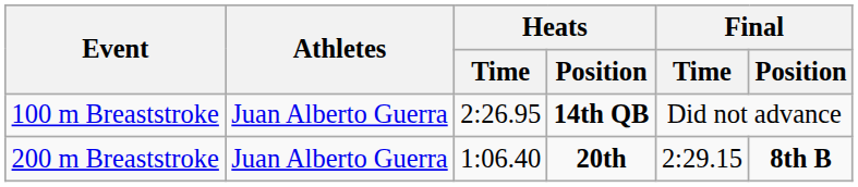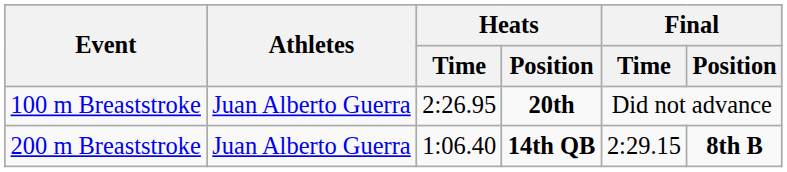100 m Breaststroke | Heats / Position: 14th QB -> 20th
200 m Breaststroke | Heats / Position: 20th -> 14th QB
